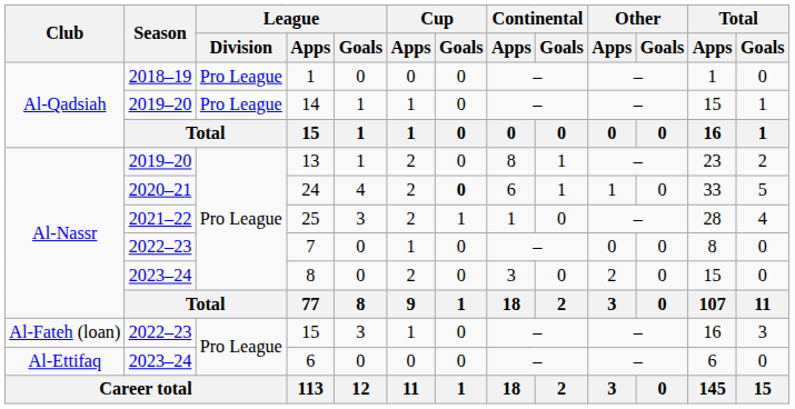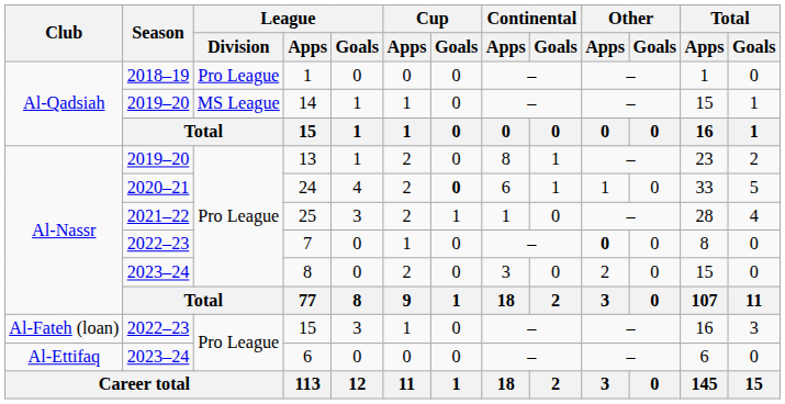14 | League / Division: Pro League -> MS League
7 | Other / Apps: normal -> bold
